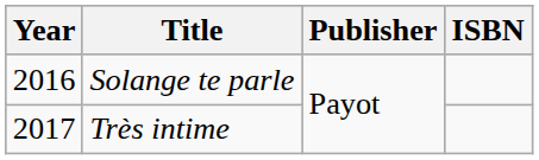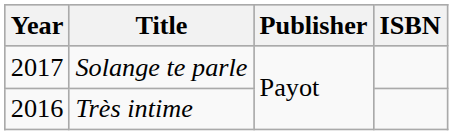Solange te parle | Year: 2016 -> 2017
Très intime | Year: 2017 -> 2016
